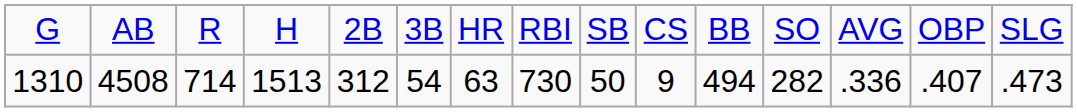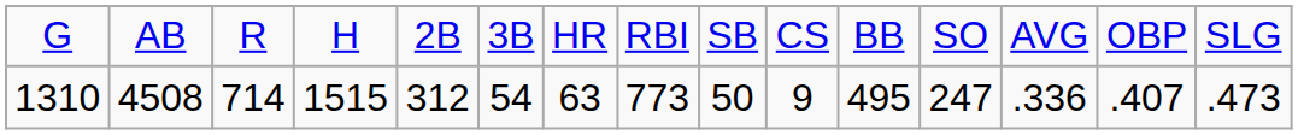1310 | column 4: 1513 -> 1515
1310 | column 8: 730 -> 773
1310 | column 11: 494 -> 495
1310 | column 12: 282 -> 247
